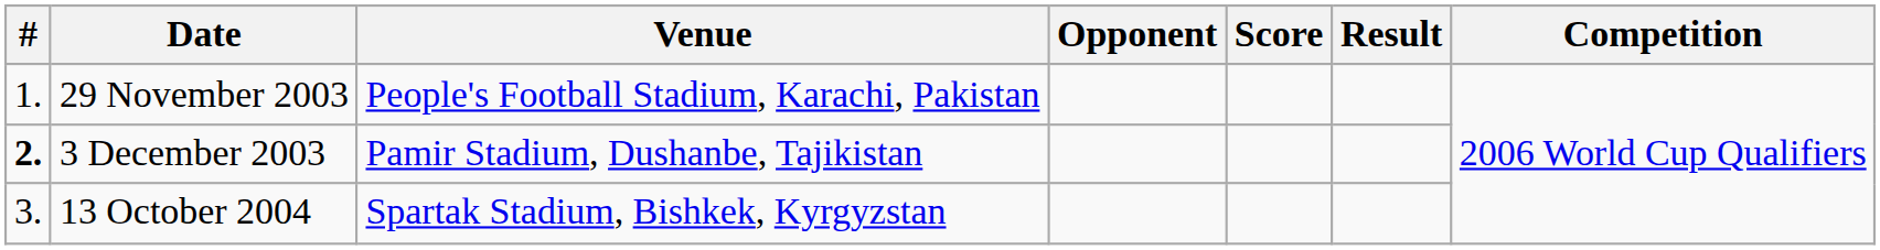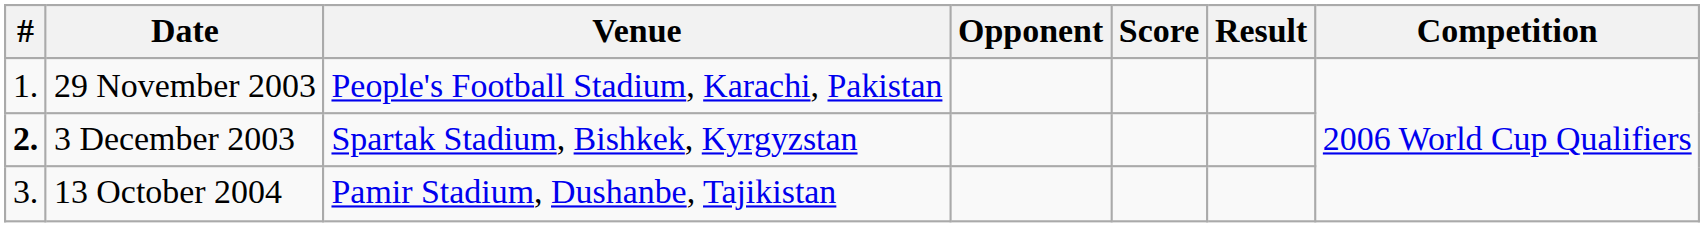3 December 2003 | Venue: Pamir Stadium, Dushanbe, Tajikistan -> Spartak Stadium, Bishkek, Kyrgyzstan
13 October 2004 | Venue: Spartak Stadium, Bishkek, Kyrgyzstan -> Pamir Stadium, Dushanbe, Tajikistan
